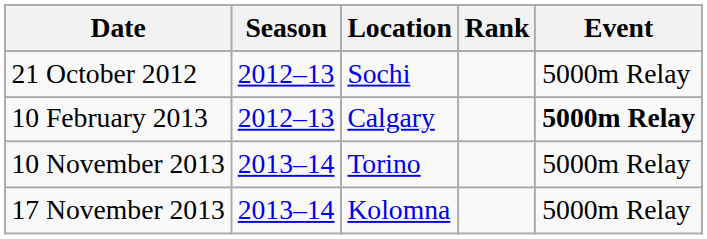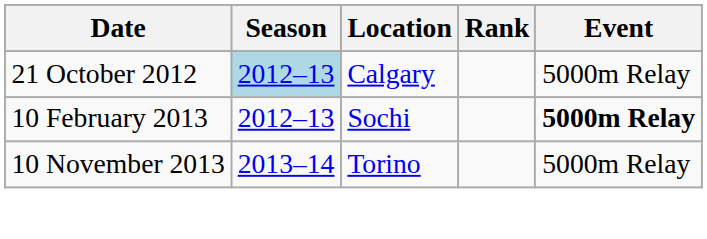21 October 2012 | Season: no background -> lightblue background
21 October 2012 | Location: Sochi -> Calgary
10 February 2013 | Location: Calgary -> Sochi
- row: 17 November 2013 | 2013–14 | Kolomna | 5000m Relay
